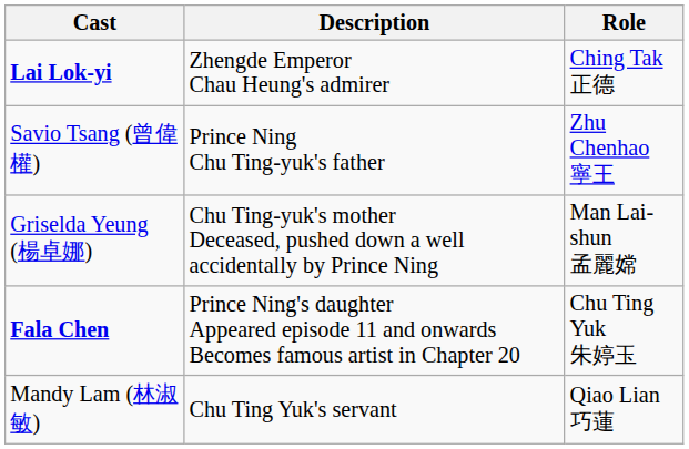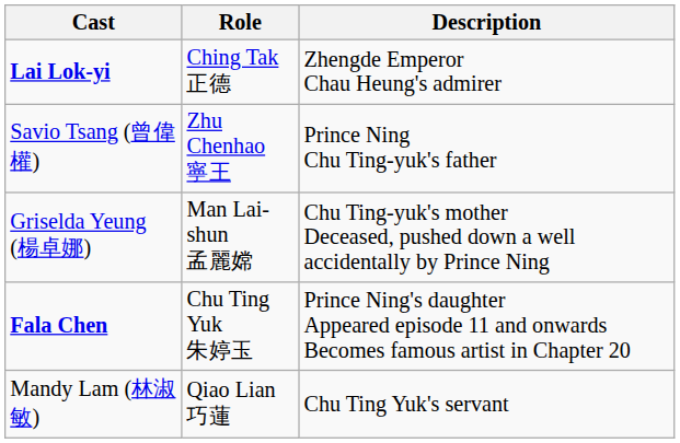columns swapped: Role <-> Description
